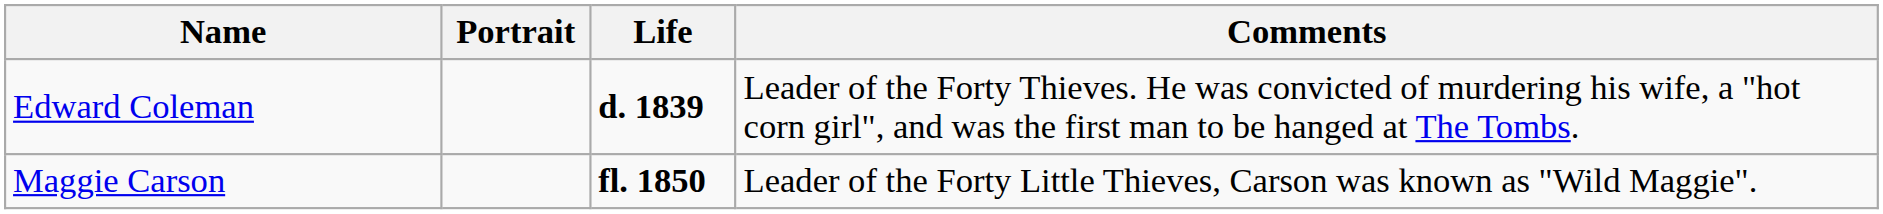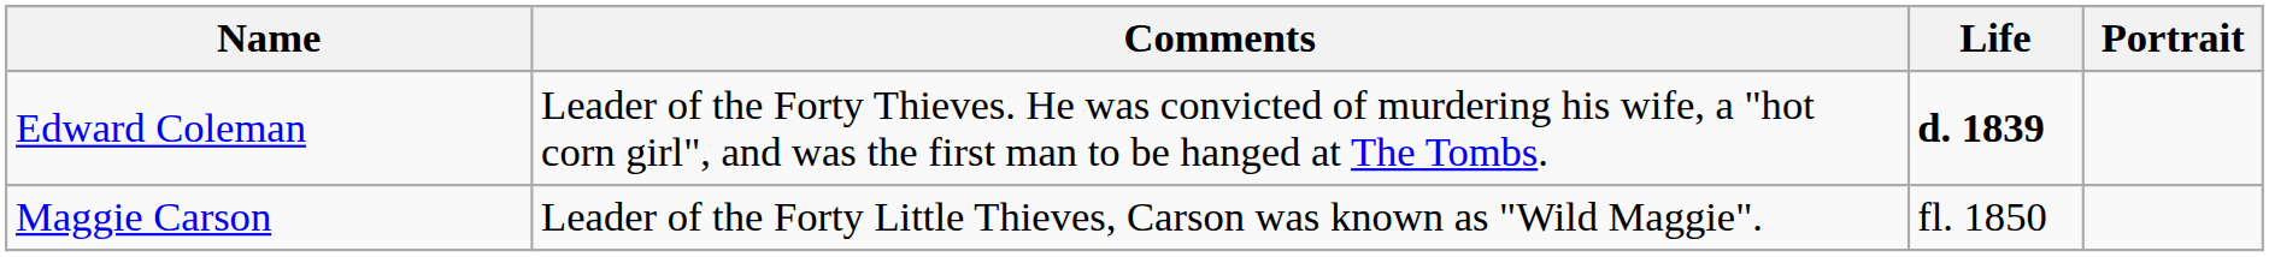columns swapped: Portrait <-> Comments
Maggie Carson | Life: bold -> normal
